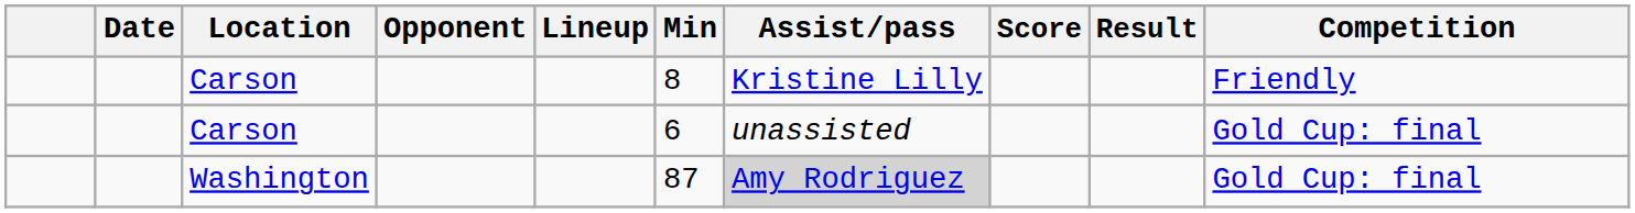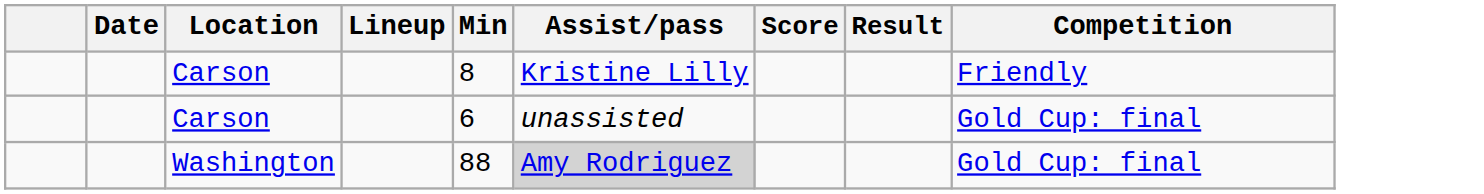- column: Opponent
Washington | Min: 87 -> 88
